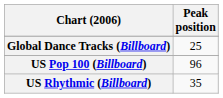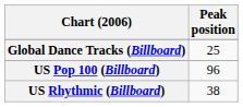US Rhythmic (Billboard) | Peak position: 35 -> 38
